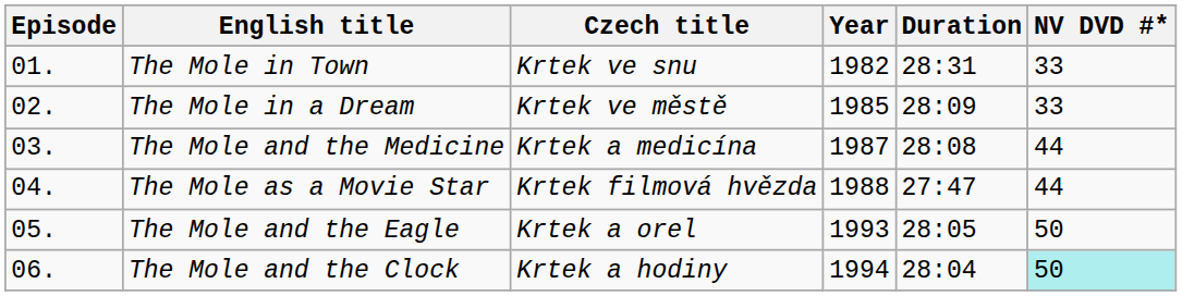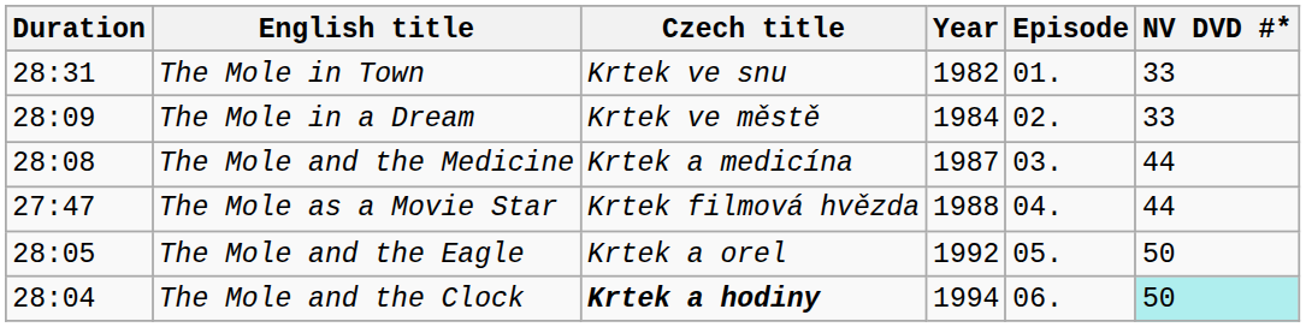columns swapped: Episode <-> Duration
The Mole in a Dream | Year: 1985 -> 1984
The Mole and the Eagle | Year: 1993 -> 1992
The Mole and the Clock | Czech title: normal -> bold
